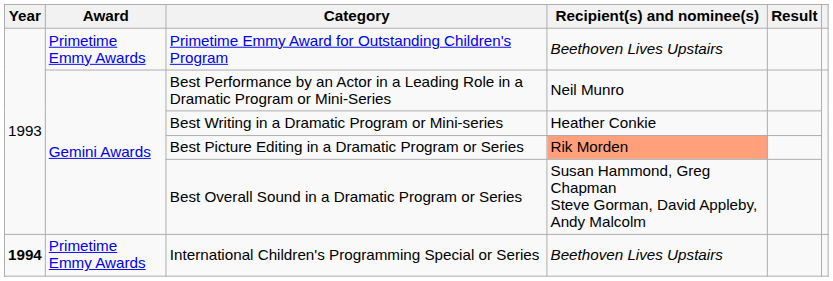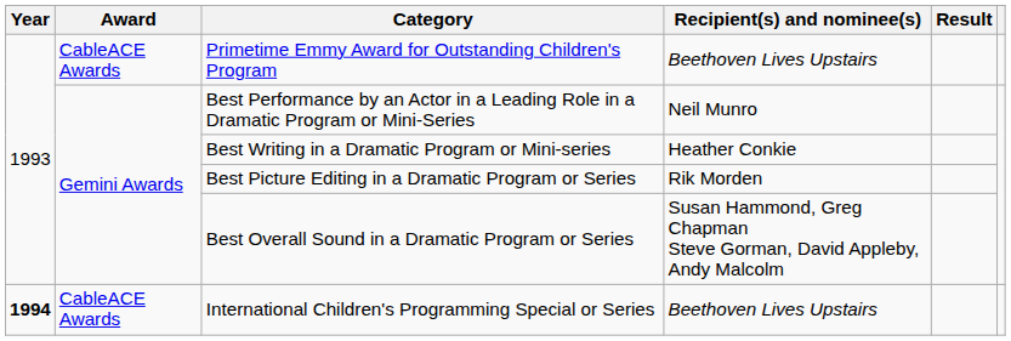Primetime Emmy Award for Outstanding Children's Program | Award: Primetime Emmy Awards -> CableACE Awards
Best Picture Editing in a Dramatic Program or Series | Recipient(s) and nominee(s): lightsalmon background -> no background
International Children's Programming Special or Series | Award: Primetime Emmy Awards -> CableACE Awards
